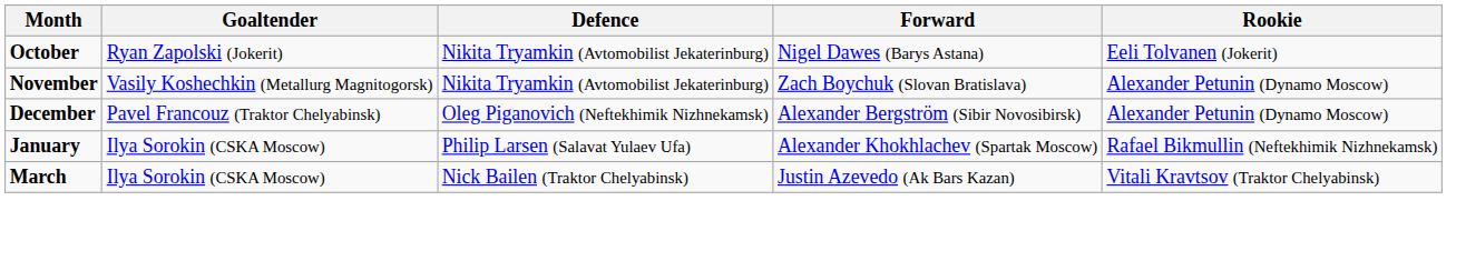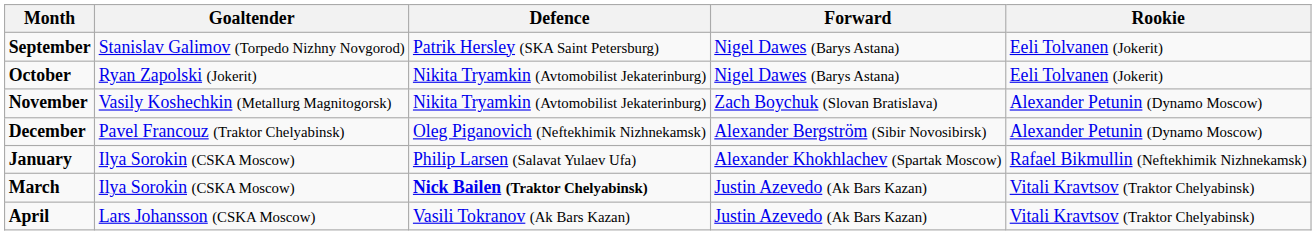+ row: September | Stanislav Galimov (Torpedo Nizhny Novgorod) | Patrik Hersley (SKA Saint Petersburg) | Nigel Dawes (Barys Astana) | Eeli Tolvanen (Jokerit)
March | Defence: normal -> bold
+ row: April | Lars Johansson (CSKA Moscow) | Vasili Tokranov (Ak Bars Kazan) | Justin Azevedo (Ak Bars Kazan) | Vitali Kravtsov (Traktor Chelyabinsk)
